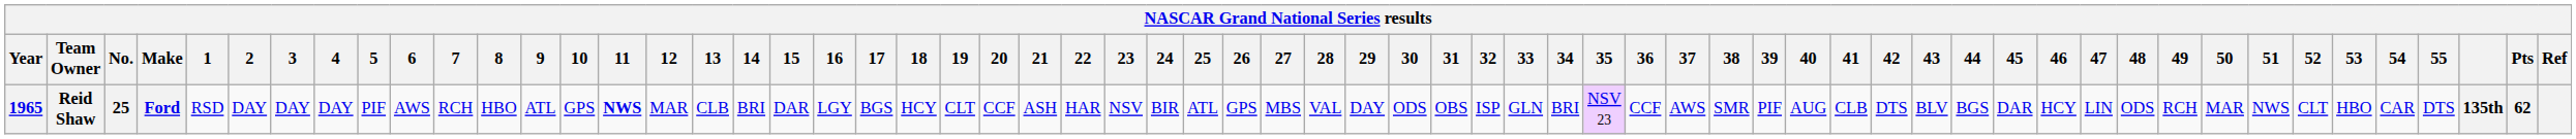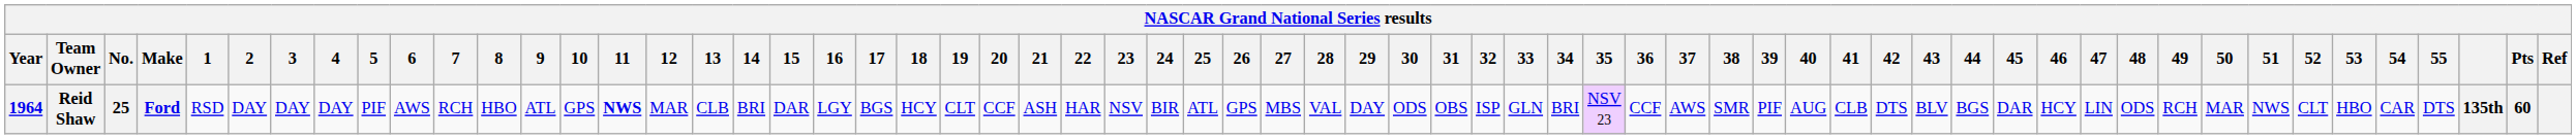Reid Shaw | Year: 1965 -> 1964
Reid Shaw | Pts: 62 -> 60
